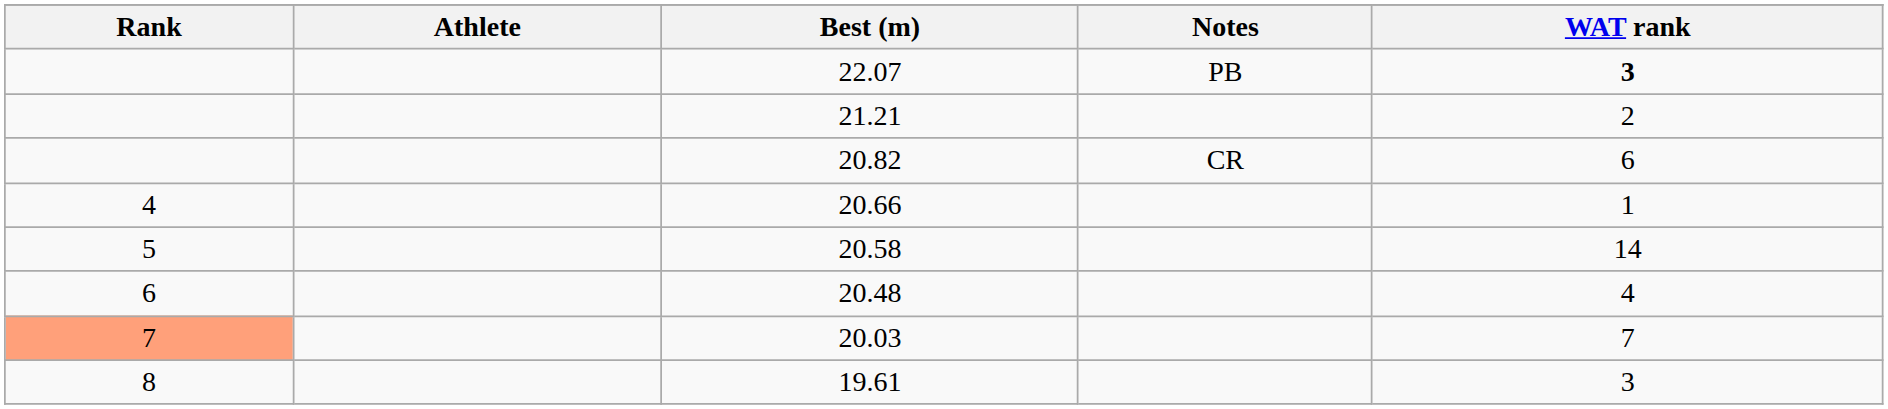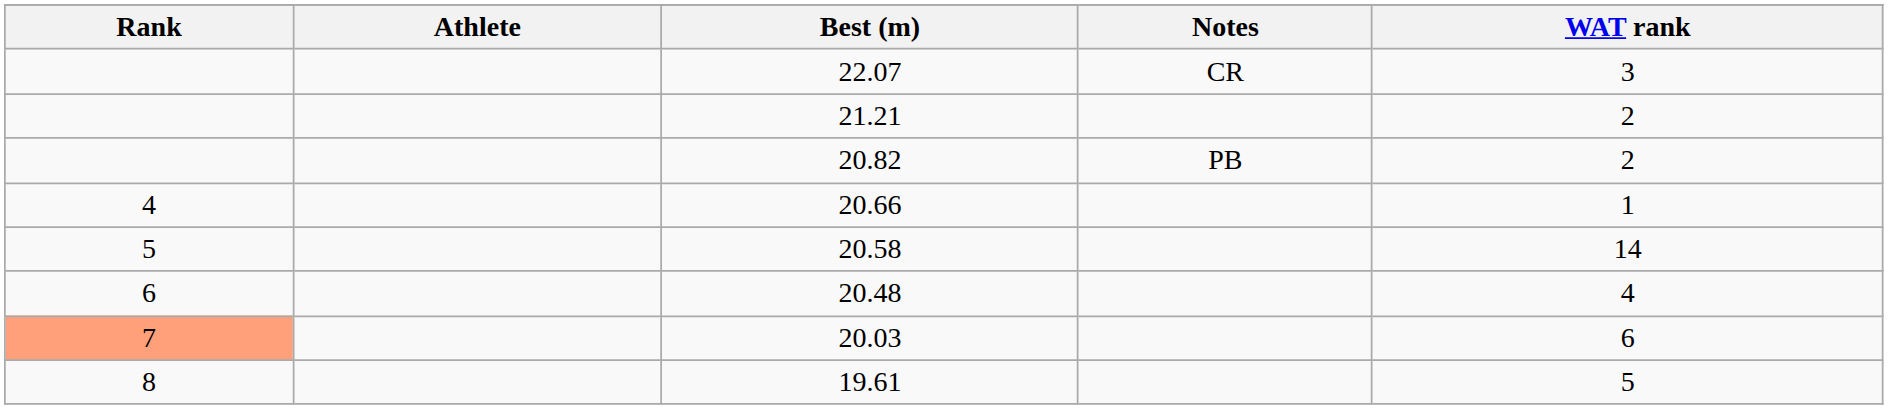22.07 | Notes: PB -> CR
22.07 | WAT rank: bold -> normal
20.82 | Notes: CR -> PB
20.82 | WAT rank: 6 -> 2
20.03 | WAT rank: 7 -> 6
19.61 | WAT rank: 3 -> 5
